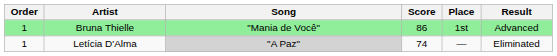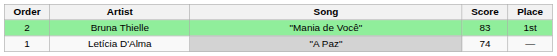- column: Result | Advanced | Eliminated
Bruna Thielle | Order: 1 -> 2
Bruna Thielle | Score: 86 -> 83
